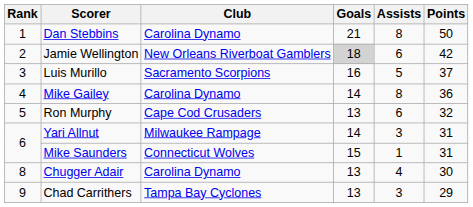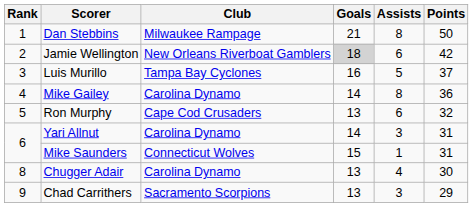Dan Stebbins | Club: Carolina Dynamo -> Milwaukee Rampage
Luis Murillo | Club: Sacramento Scorpions -> Tampa Bay Cyclones
Yari Allnut | Club: Milwaukee Rampage -> Carolina Dynamo
Chad Carrithers | Club: Tampa Bay Cyclones -> Sacramento Scorpions
